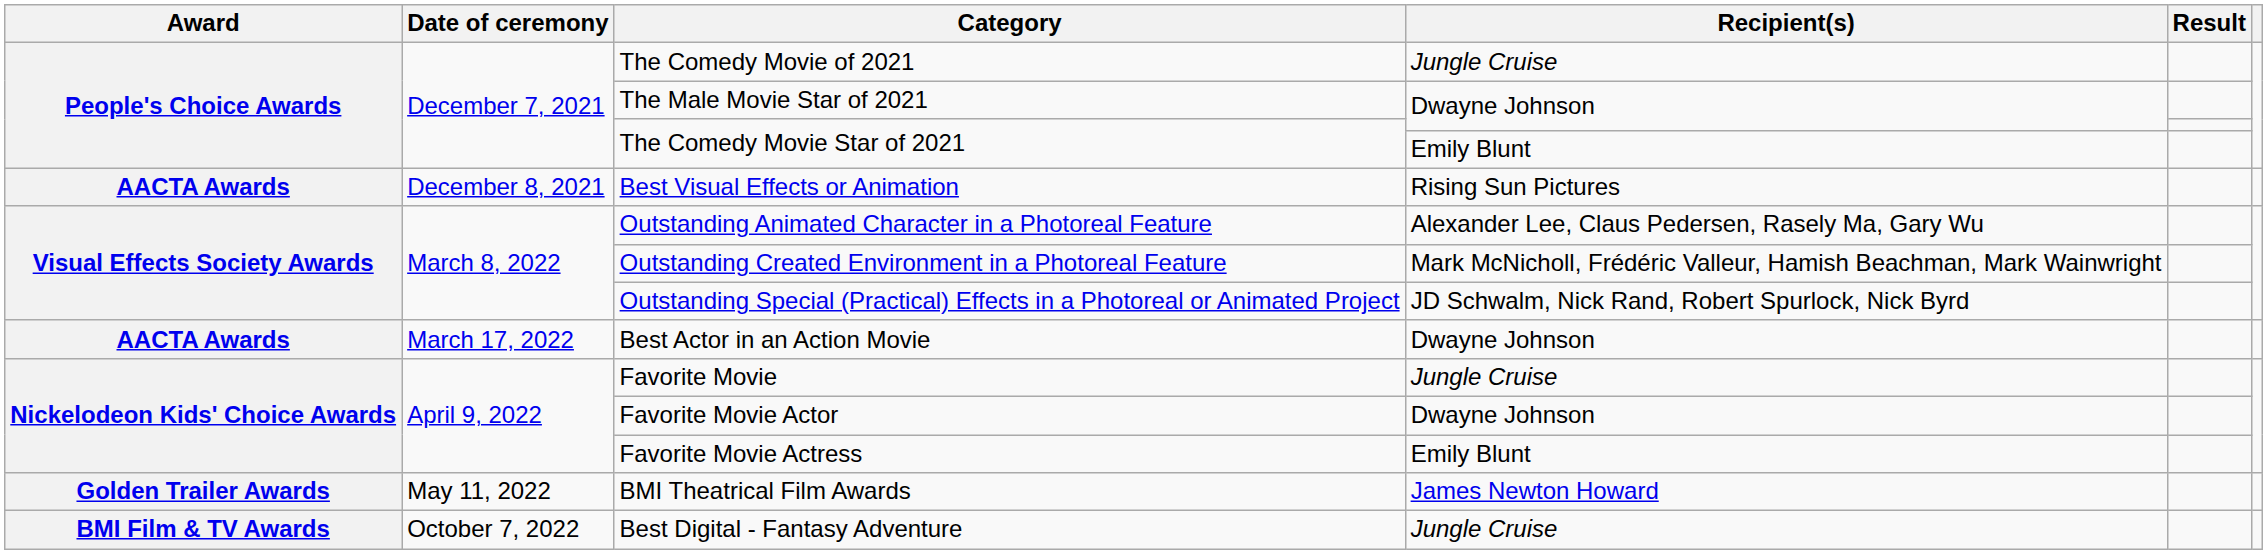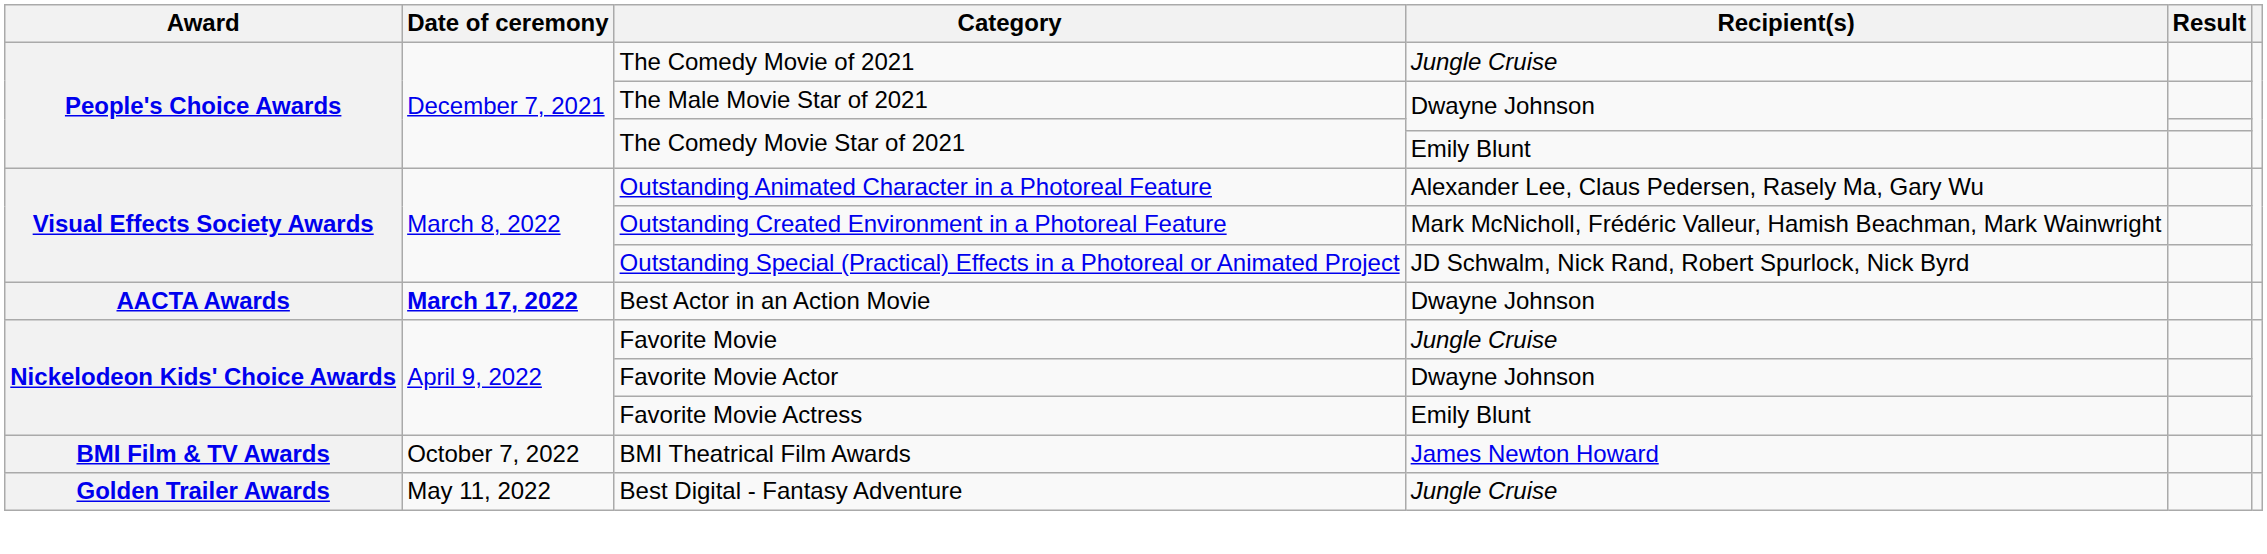- row: AACTA Awards | December 8, 2021 | Best Visual Effects or Animation | Rising Sun Pictures
Best Actor in an Action Movie | Date of ceremony: normal -> bold
BMI Theatrical Film Awards | Award: Golden Trailer Awards -> BMI Film & TV Awards
BMI Theatrical Film Awards | Date of ceremony: May 11, 2022 -> October 7, 2022
Best Digital - Fantasy Adventure | Award: BMI Film & TV Awards -> Golden Trailer Awards
Best Digital - Fantasy Adventure | Date of ceremony: October 7, 2022 -> May 11, 2022
